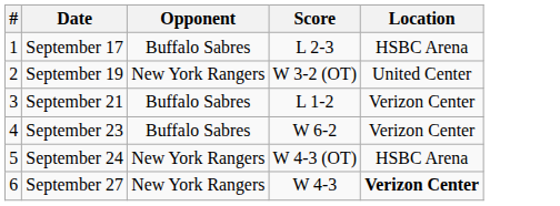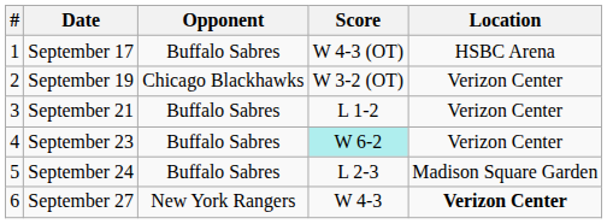September 17 | Score: L 2-3 -> W 4-3 (OT)
September 19 | Opponent: New York Rangers -> Chicago Blackhawks
September 19 | Location: United Center -> Verizon Center
September 23 | Score: no background -> paleturquoise background
September 24 | Opponent: New York Rangers -> Buffalo Sabres
September 24 | Score: W 4-3 (OT) -> L 2-3
September 24 | Location: HSBC Arena -> Madison Square Garden
